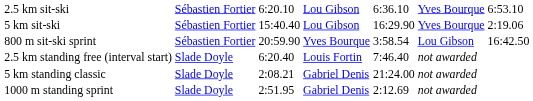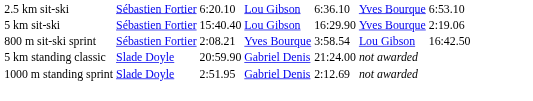800 m sit-ski sprint | column 3: 20:59.90 -> 2:08.21
- row: 2.5 km standing free (interval start) | Slade Doyle | 6:20.40 | Louis Fortin | 7:46.40 | not awarded
5 km standing classic | column 3: 2:08.21 -> 20:59.90
